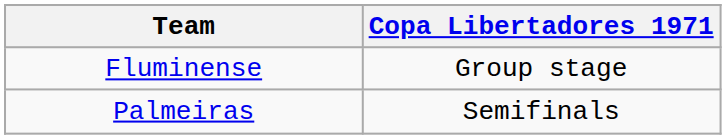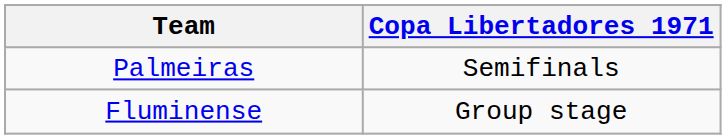rows swapped: Fluminense <-> Palmeiras
